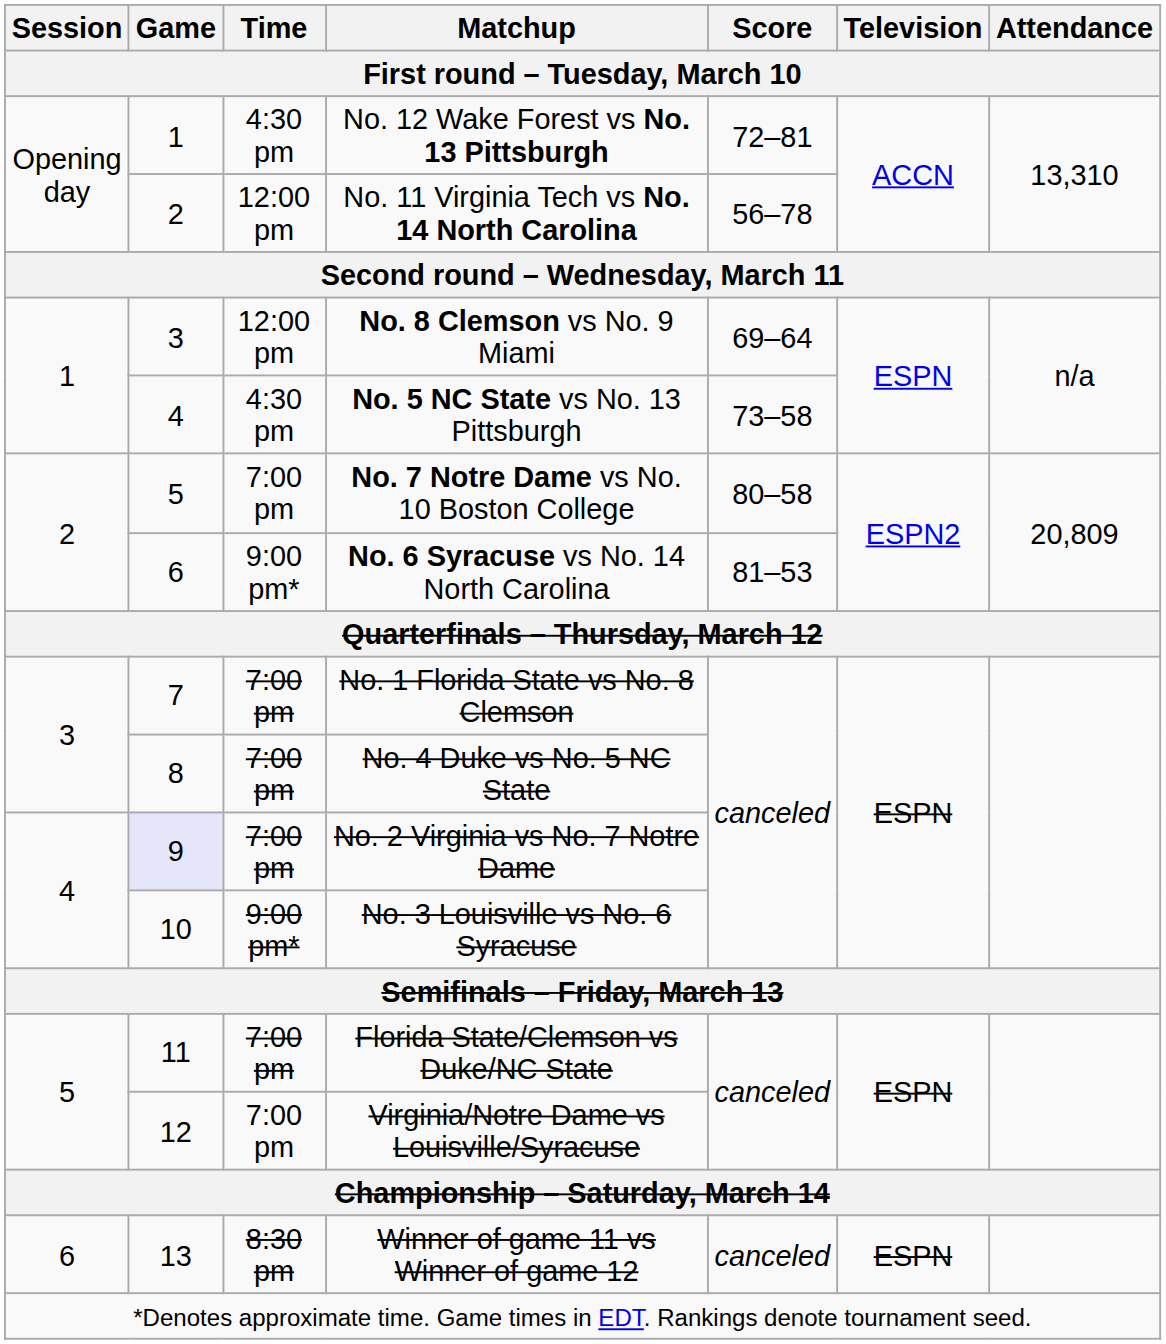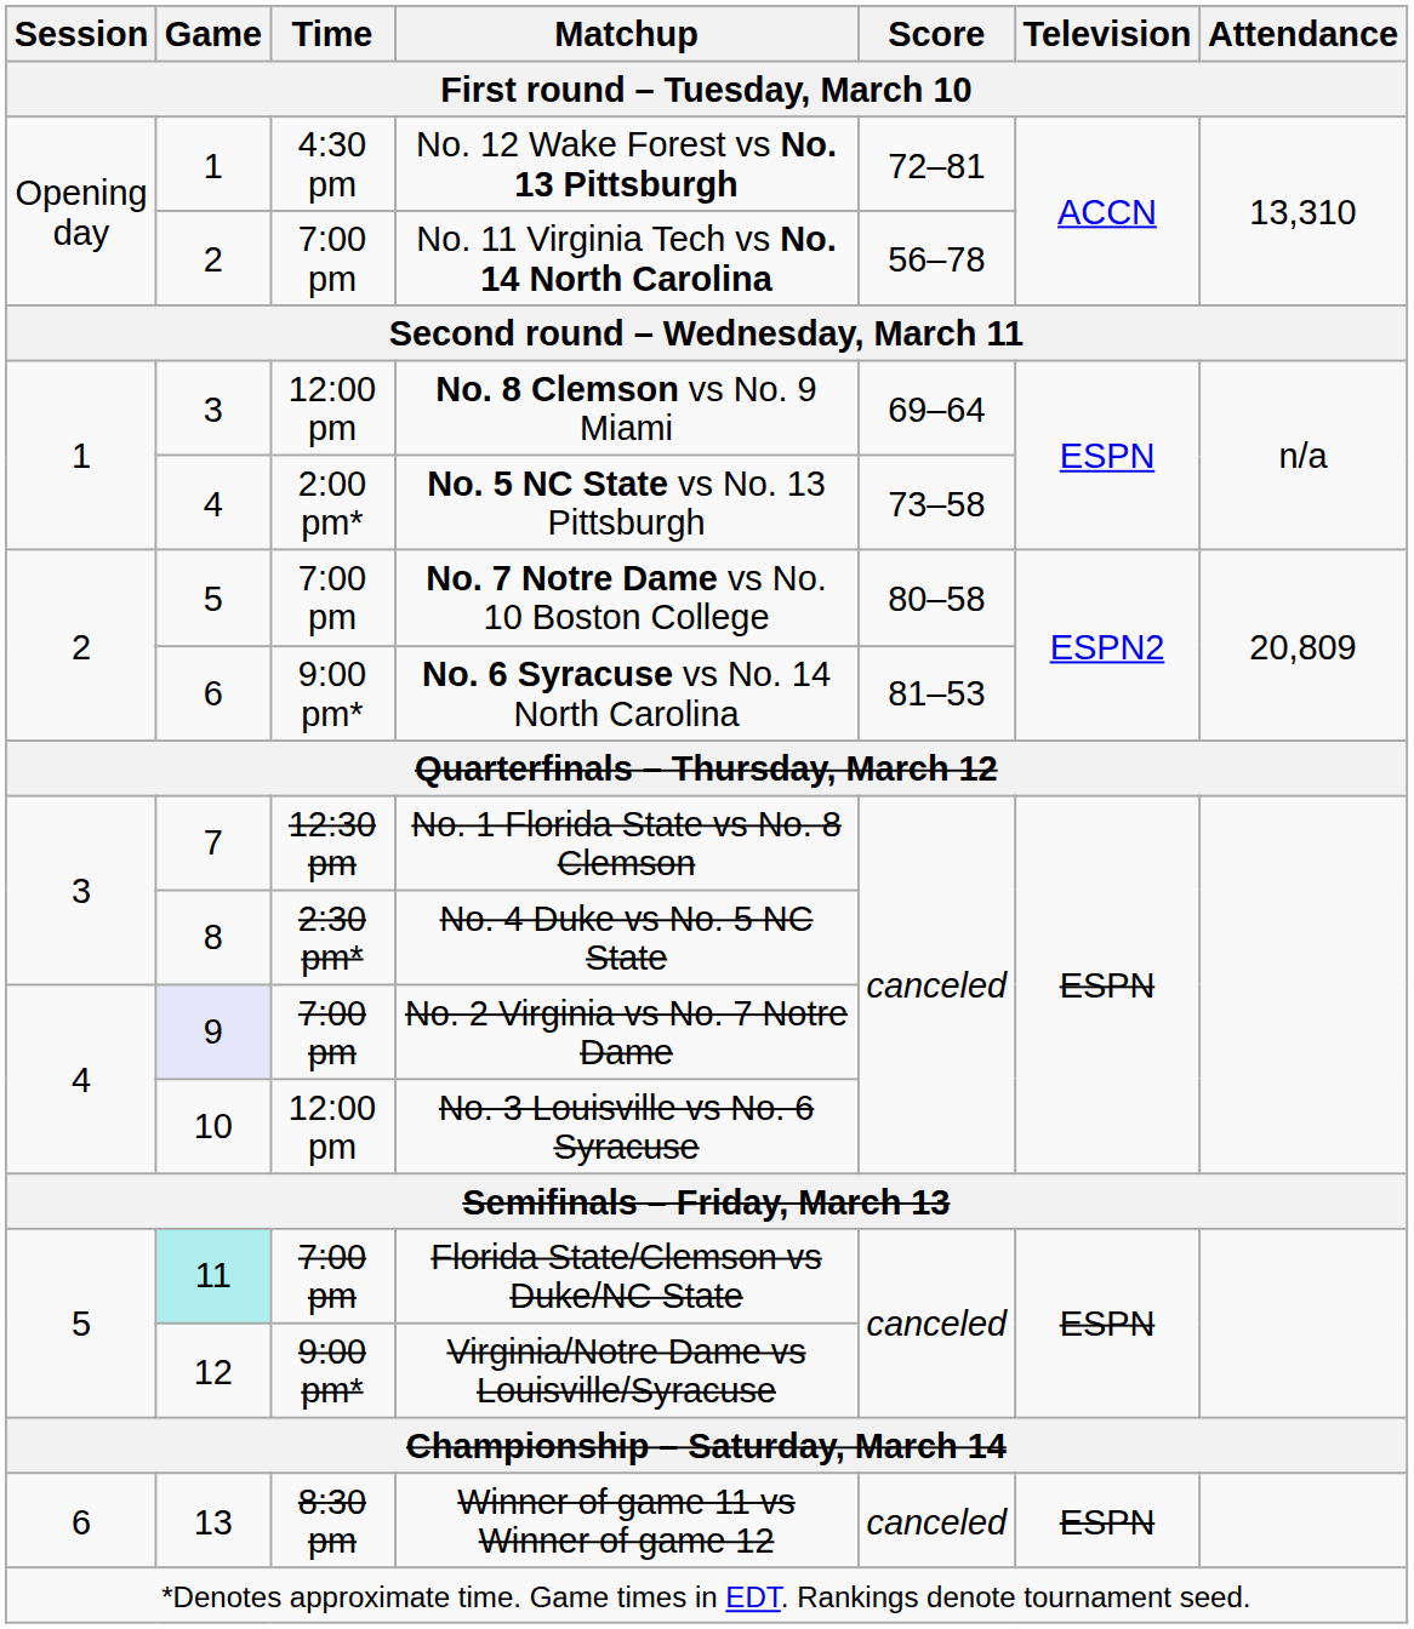No. 11 Virginia Tech vs No. 14 North Carolina | Time: 12:00 pm -> 7:00 pm
No. 5 NC State vs No. 13 Pittsburgh | Time: 4:30 pm -> 2:00 pm*
No. 1 Florida State vs No. 8 Clemson | Time: 7:00 pm -> 12:30 pm
No. 4 Duke vs No. 5 NC State | Time: 7:00 pm -> 2:30 pm*
No. 3 Louisville vs No. 6 Syracuse | Time: 9:00 pm* -> 12:00 pm
Florida State/Clemson vs Duke/NC State | Game: no background -> paleturquoise background
Virginia/Notre Dame vs Louisville/Syracuse | Time: 7:00 pm -> 9:00 pm*
